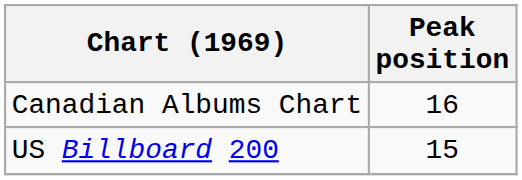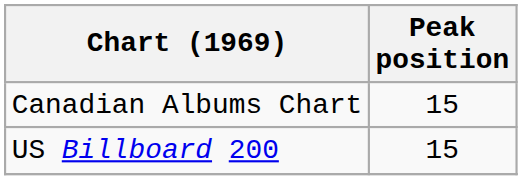Canadian Albums Chart | Peak position: 16 -> 15
